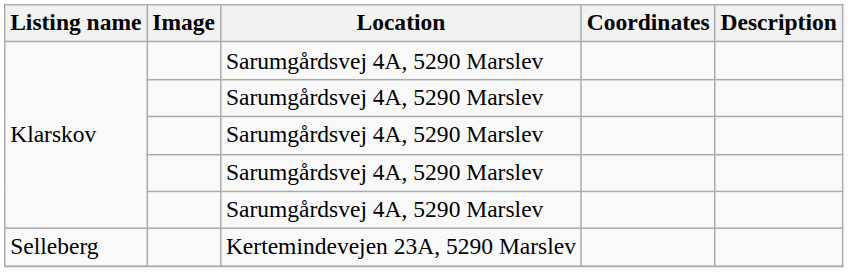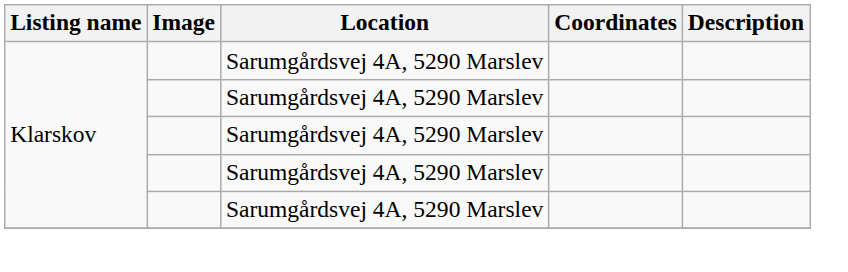- row: Selleberg | Kertemindevejen 23A, 5290 Marslev
